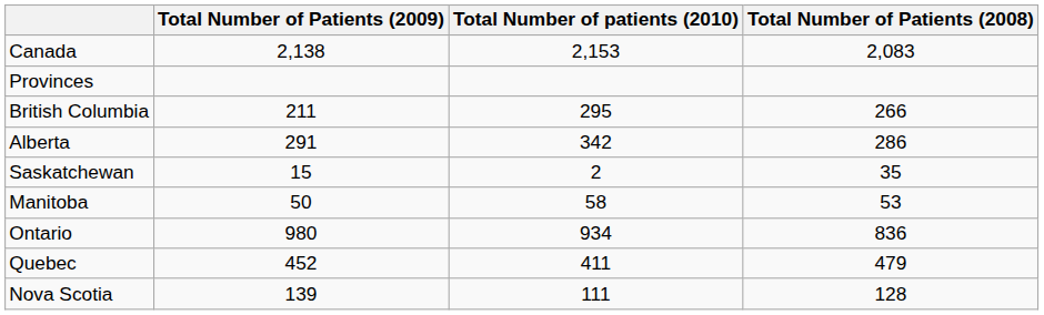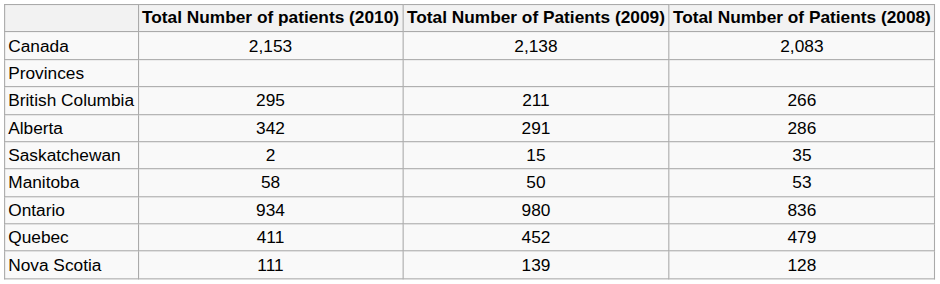columns swapped: Total Number of patients (2010) <-> Total Number of Patients (2009)
